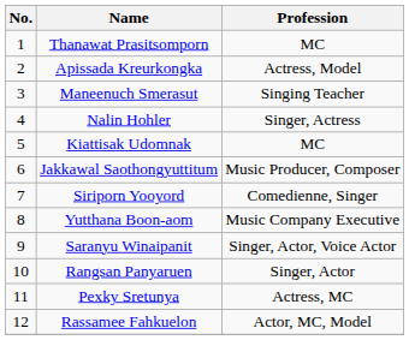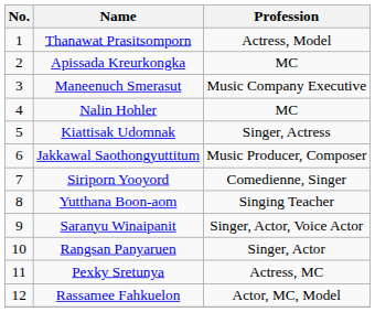Thanawat Prasitsomporn | Profession: MC -> Actress, Model
Apissada Kreurkongka | Profession: Actress, Model -> MC
Maneenuch Smerasut | Profession: Singing Teacher -> Music Company Executive
Nalin Hohler | Profession: Singer, Actress -> MC
Kiattisak Udomnak | Profession: MC -> Singer, Actress
Yutthana Boon-aom | Profession: Music Company Executive -> Singing Teacher
